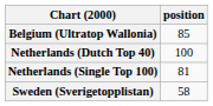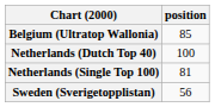Sweden (Sverigetopplistan) | position: 58 -> 56
